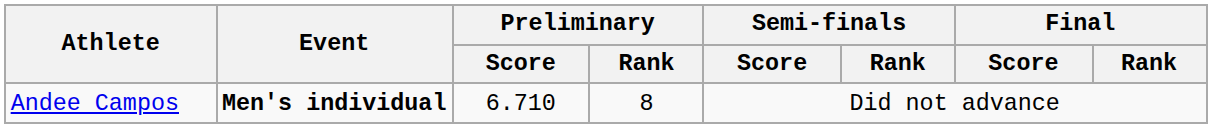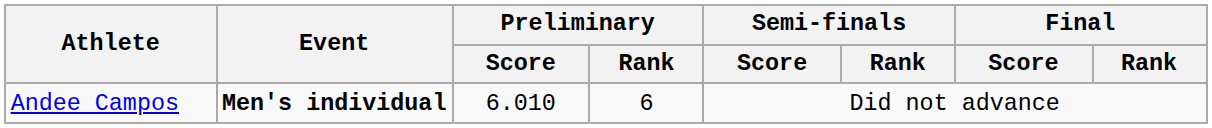Andee Campos | Preliminary / Score: 6.710 -> 6.010
Andee Campos | Preliminary / Rank: 8 -> 6
